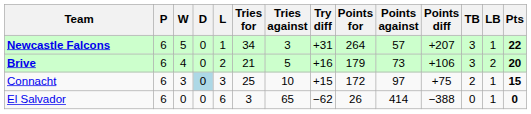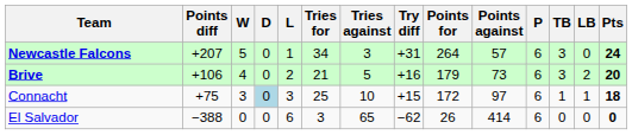columns swapped: P <-> Points diff
Newcastle Falcons | LB: 1 -> 0
Newcastle Falcons | Pts: 22 -> 24
Connacht | TB: 2 -> 1
Connacht | Pts: 15 -> 18
El Salvador | LB: 1 -> 0
